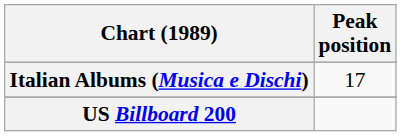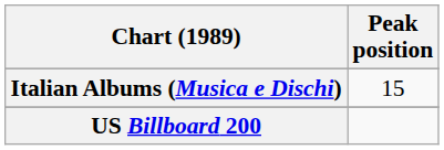Italian Albums (Musica e Dischi) | Peak position: 17 -> 15
